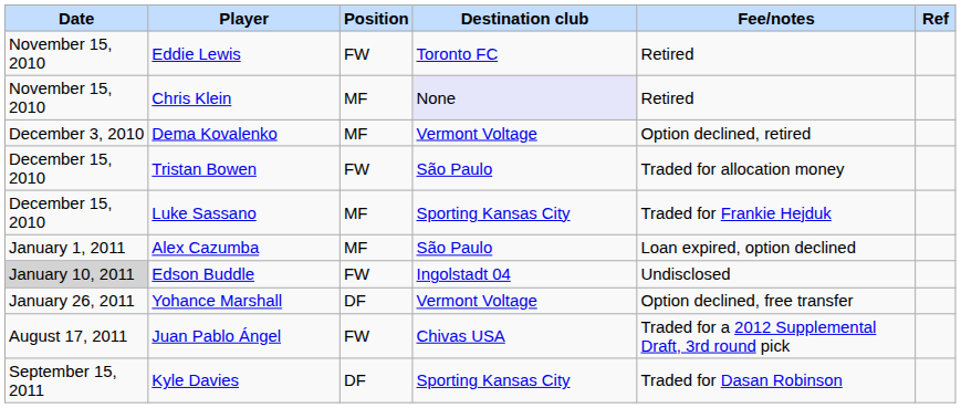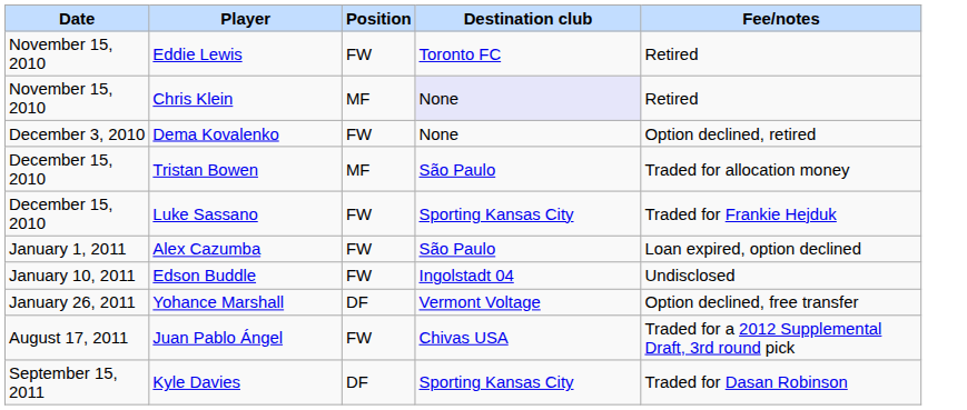- column: Ref
Dema Kovalenko | Position: MF -> FW
Dema Kovalenko | Destination club: Vermont Voltage -> None
Tristan Bowen | Position: FW -> MF
Luke Sassano | Position: MF -> FW
Alex Cazumba | Position: MF -> FW
Edson Buddle | Date: lightgrey background -> no background
